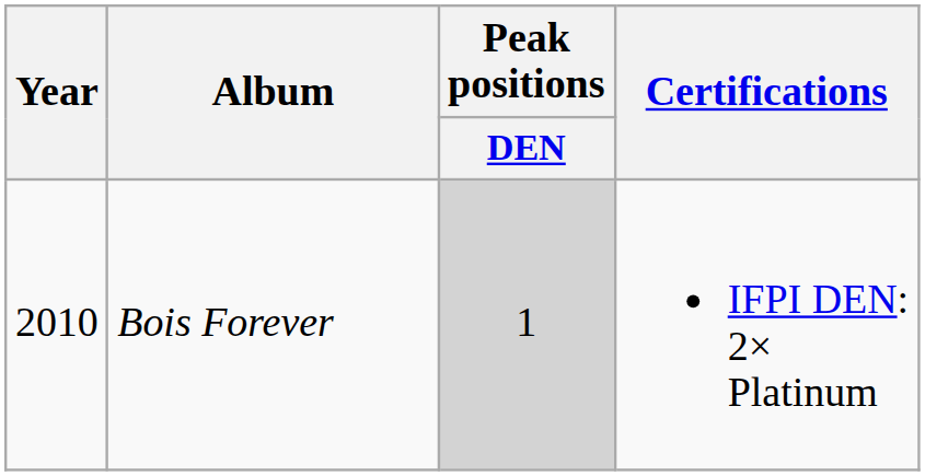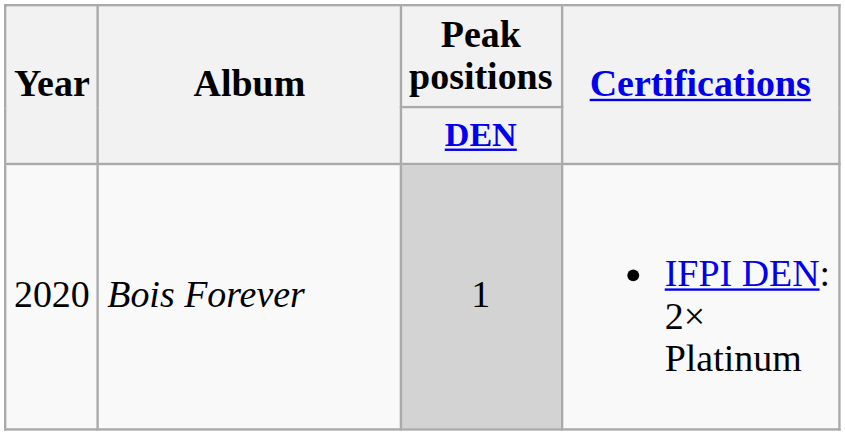Bois Forever | Year: 2010 -> 2020
